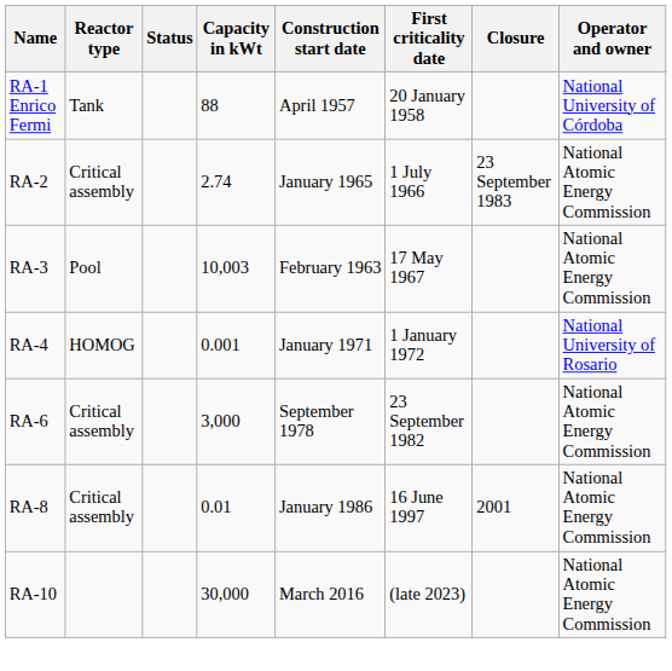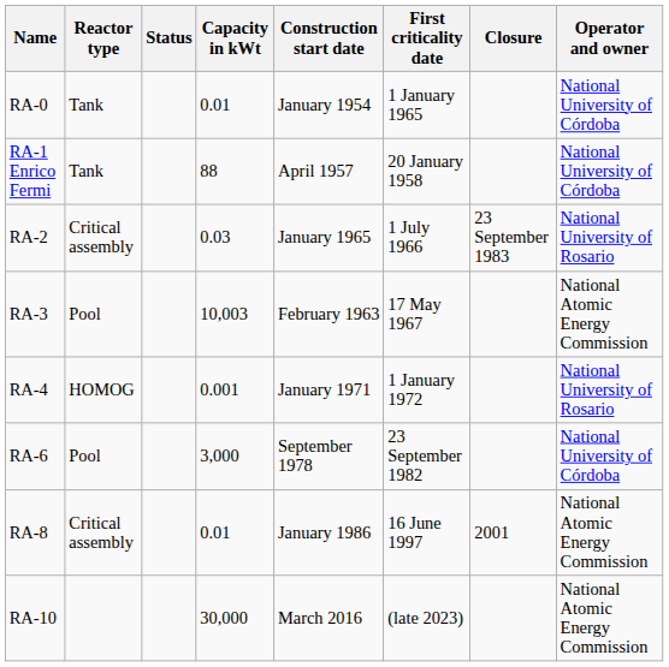+ row: RA-0 | Tank | 0.01 | January 1954 | 1 January 1965 | National University of Córdoba
RA-2 | Capacity in kWt: 2.74 -> 0.03
RA-2 | Operator and owner: National Atomic Energy Commission -> National University of Rosario
RA-6 | Reactor type: Critical assembly -> Pool
RA-6 | Operator and owner: National Atomic Energy Commission -> National University of Córdoba
